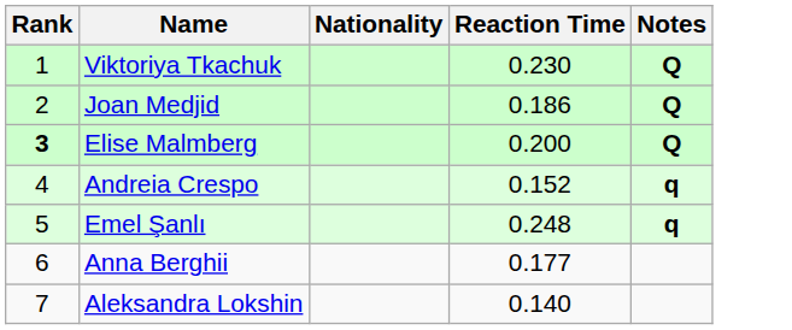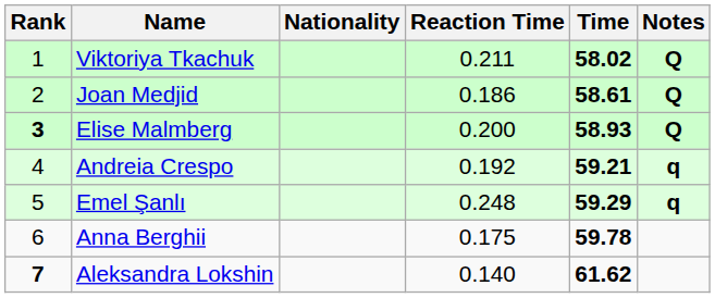+ column: Time | 58.02 | 58.61 | 58.93 | 59.21 | 59.29 | 59.78 | 61.62
Viktoriya Tkachuk | Reaction Time: 0.230 -> 0.211
Andreia Crespo | Reaction Time: 0.152 -> 0.192
Anna Berghii | Reaction Time: 0.177 -> 0.175
Aleksandra Lokshin | Rank: normal -> bold
